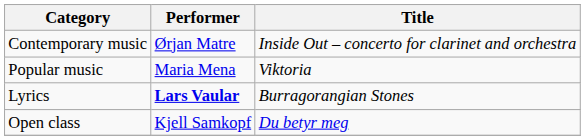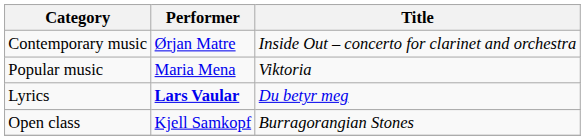Lyrics | Title: Burragorangian Stones -> Du betyr meg
Open class | Title: Du betyr meg -> Burragorangian Stones
